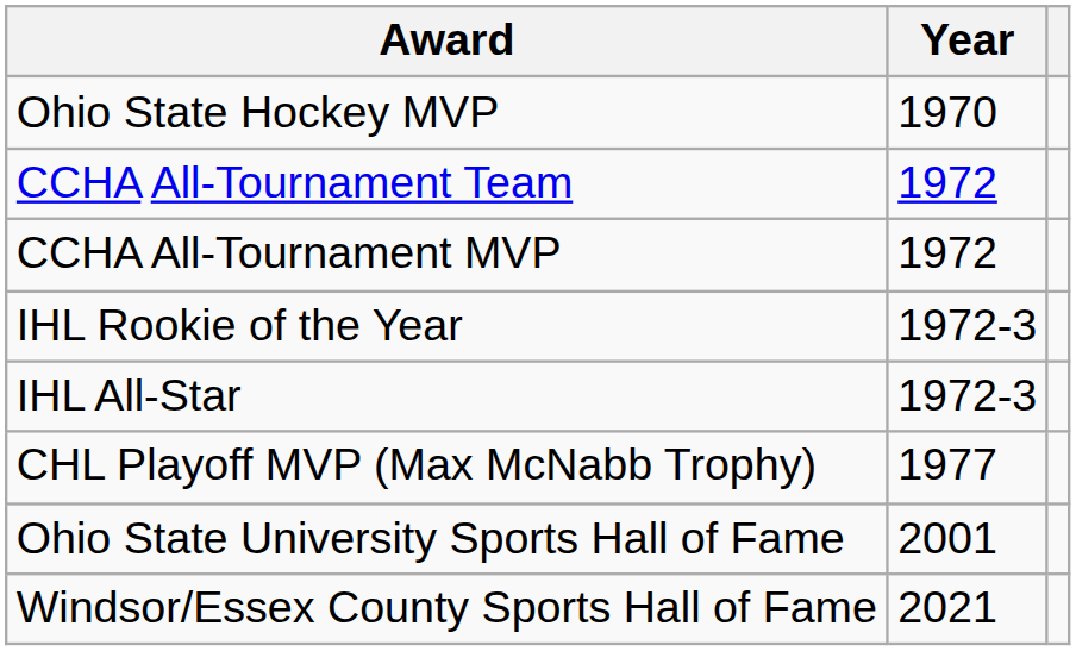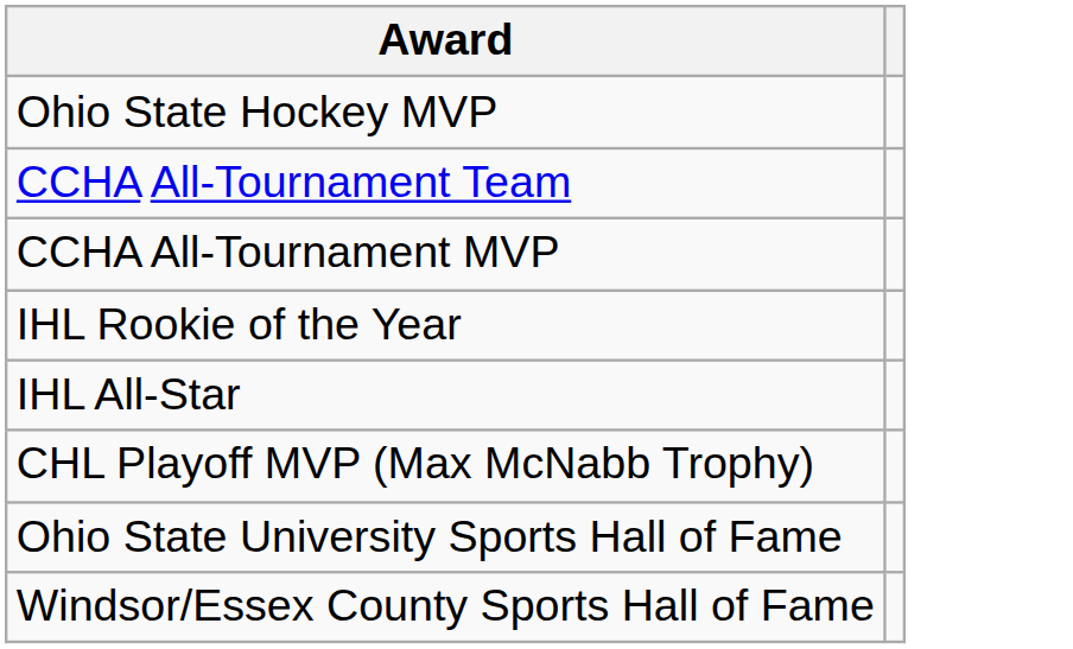- column: Year | 1970 | 1972 | 1972 | 1972-3 | 1972-3 | 1977 | 2001 | 2021
